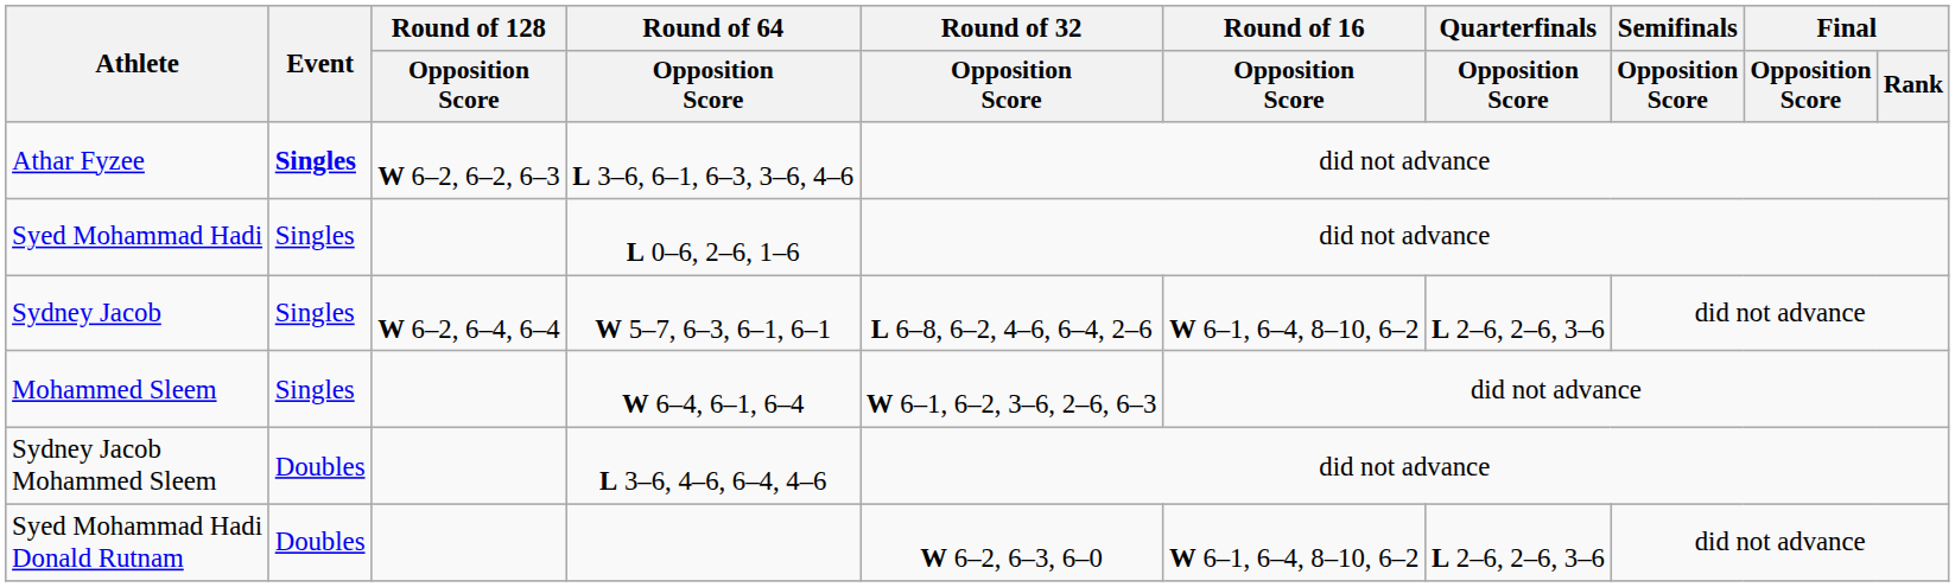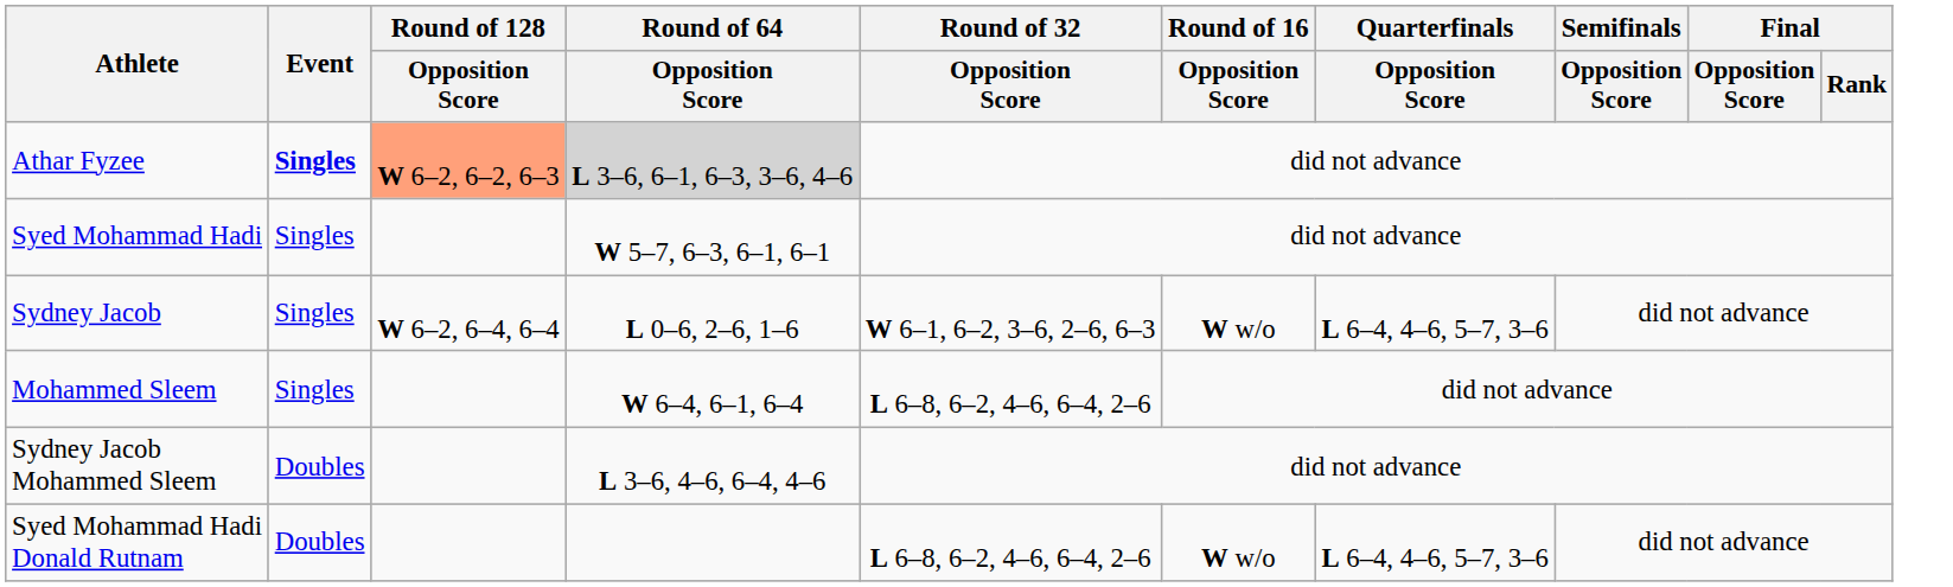Athar Fyzee | Round of 128 / Opposition Score: no background -> lightsalmon background
Athar Fyzee | Round of 64 / Opposition Score: no background -> lightgrey background
Syed Mohammad Hadi | Round of 64 / Opposition Score: L 0–6, 2–6, 1–6 -> W 5–7, 6–3, 6–1, 6–1
Sydney Jacob | Round of 64 / Opposition Score: W 5–7, 6–3, 6–1, 6–1 -> L 0–6, 2–6, 1–6
Sydney Jacob | Round of 32 / Opposition Score: L 6–8, 6–2, 4–6, 6–4, 2–6 -> W 6–1, 6–2, 3–6, 2–6, 6–3
Sydney Jacob | Round of 16 / Opposition Score: W 6–1, 6–4, 8–10, 6–2 -> W w/o
Sydney Jacob | Quarterfinals / Opposition Score: L 2–6, 2–6, 3–6 -> L 6–4, 4–6, 5–7, 3–6
Mohammed Sleem | Round of 32 / Opposition Score: W 6–1, 6–2, 3–6, 2–6, 6–3 -> L 6–8, 6–2, 4–6, 6–4, 2–6
Syed Mohammad Hadi Donald Rutnam | Round of 32 / Opposition Score: W 6–2, 6–3, 6–0 -> L 6–8, 6–2, 4–6, 6–4, 2–6
Syed Mohammad Hadi Donald Rutnam | Round of 16 / Opposition Score: W 6–1, 6–4, 8–10, 6–2 -> W w/o
Syed Mohammad Hadi Donald Rutnam | Quarterfinals / Opposition Score: L 2–6, 2–6, 3–6 -> L 6–4, 4–6, 5–7, 3–6
